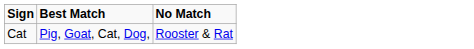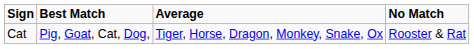+ column: Average | Tiger, Horse, Dragon, Monkey, Snake, Ox
